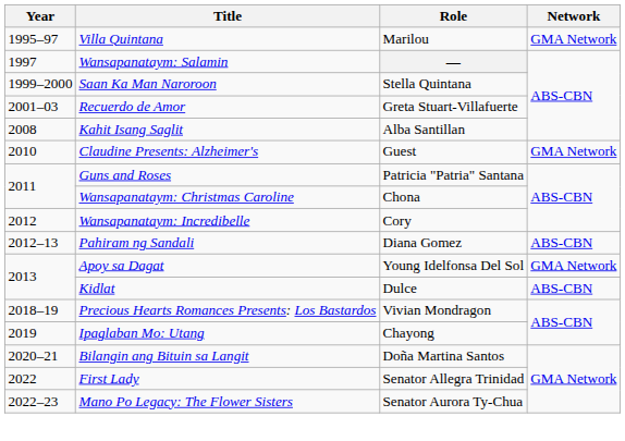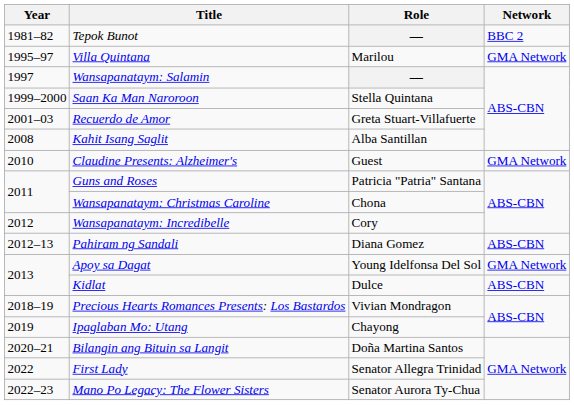+ row: 1981–82 | Tepok Bunot | — | BBC 2
